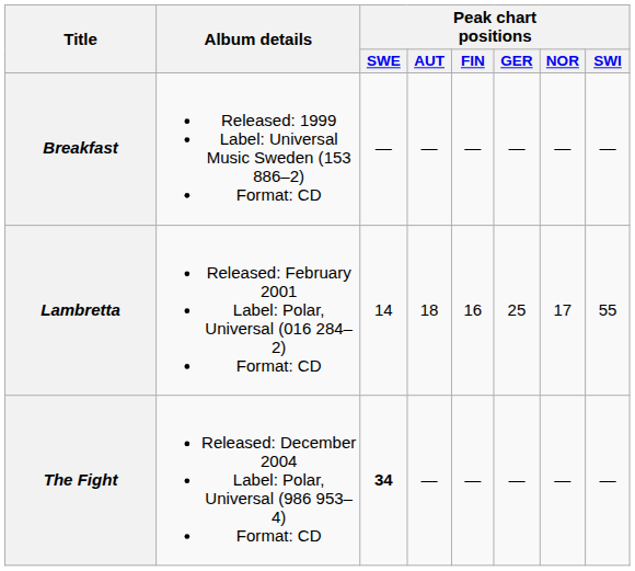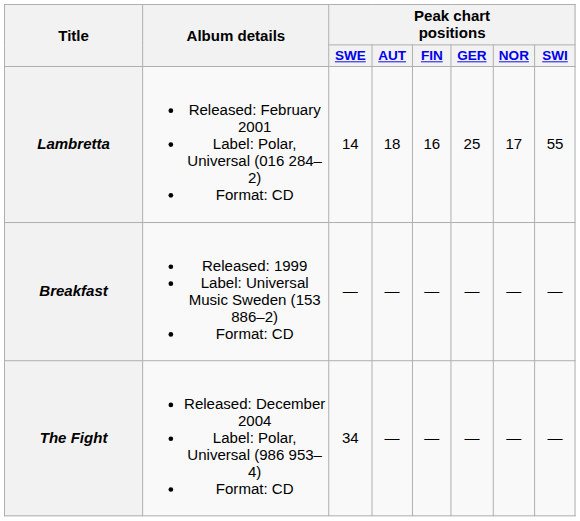rows swapped: Breakfast <-> Lambretta
The Fight | Peak chart positions / SWE: bold -> normal
